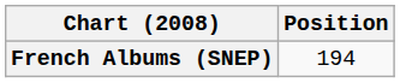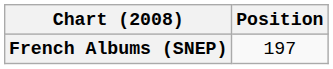French Albums (SNEP) | Position: 194 -> 197
